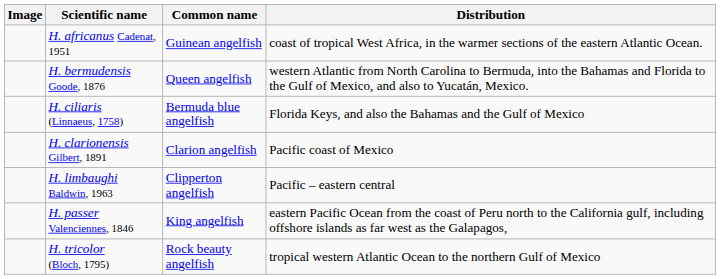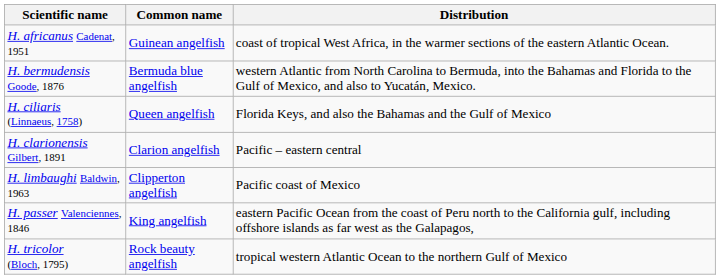- column: Image
H. bermudensis Goode, 1876 | Common name: Queen angelfish -> Bermuda blue angelfish
H. ciliaris (Linnaeus, 1758) | Common name: Bermuda blue angelfish -> Queen angelfish
H. clarionensis Gilbert, 1891 | Distribution: Pacific coast of Mexico -> Pacific – eastern central
H. limbaughi Baldwin, 1963 | Distribution: Pacific – eastern central -> Pacific coast of Mexico
